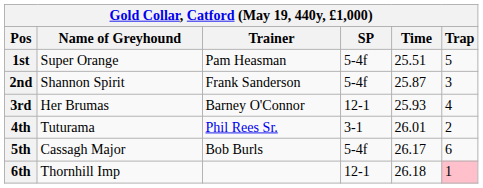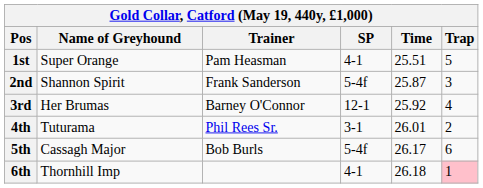1st | SP: 5-4f -> 4-1
3rd | Time: 25.93 -> 25.92
6th | SP: 12-1 -> 4-1
